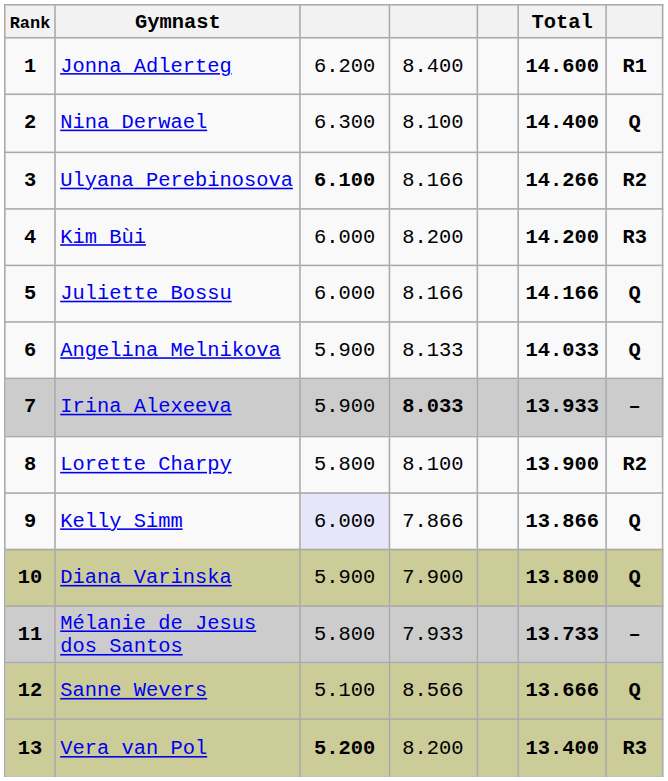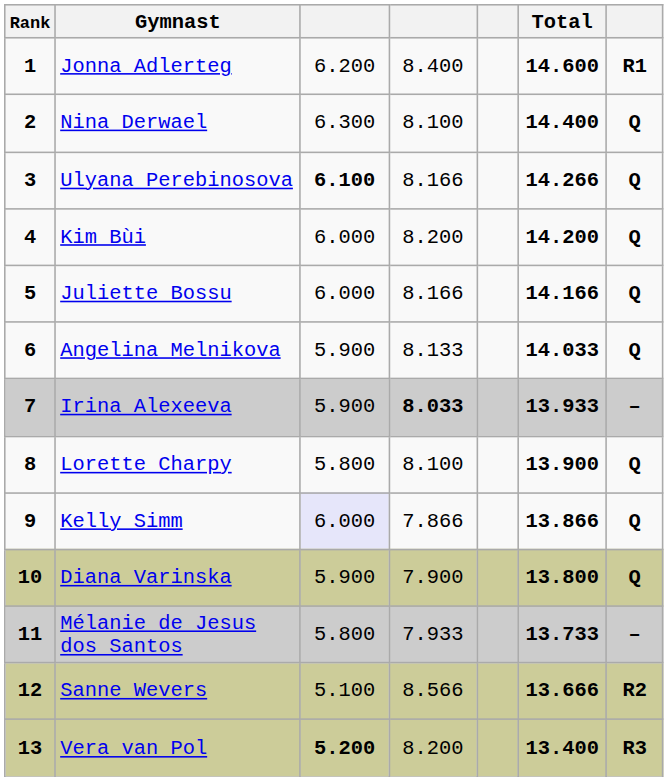Ulyana Perebinosova | column 7: R2 -> Q
Kim Bùi | column 7: R3 -> Q
Lorette Charpy | column 7: R2 -> Q
Sanne Wevers | column 7: Q -> R2
